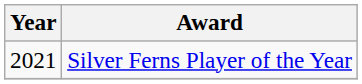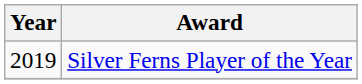Silver Ferns Player of the Year | Year: 2021 -> 2019
